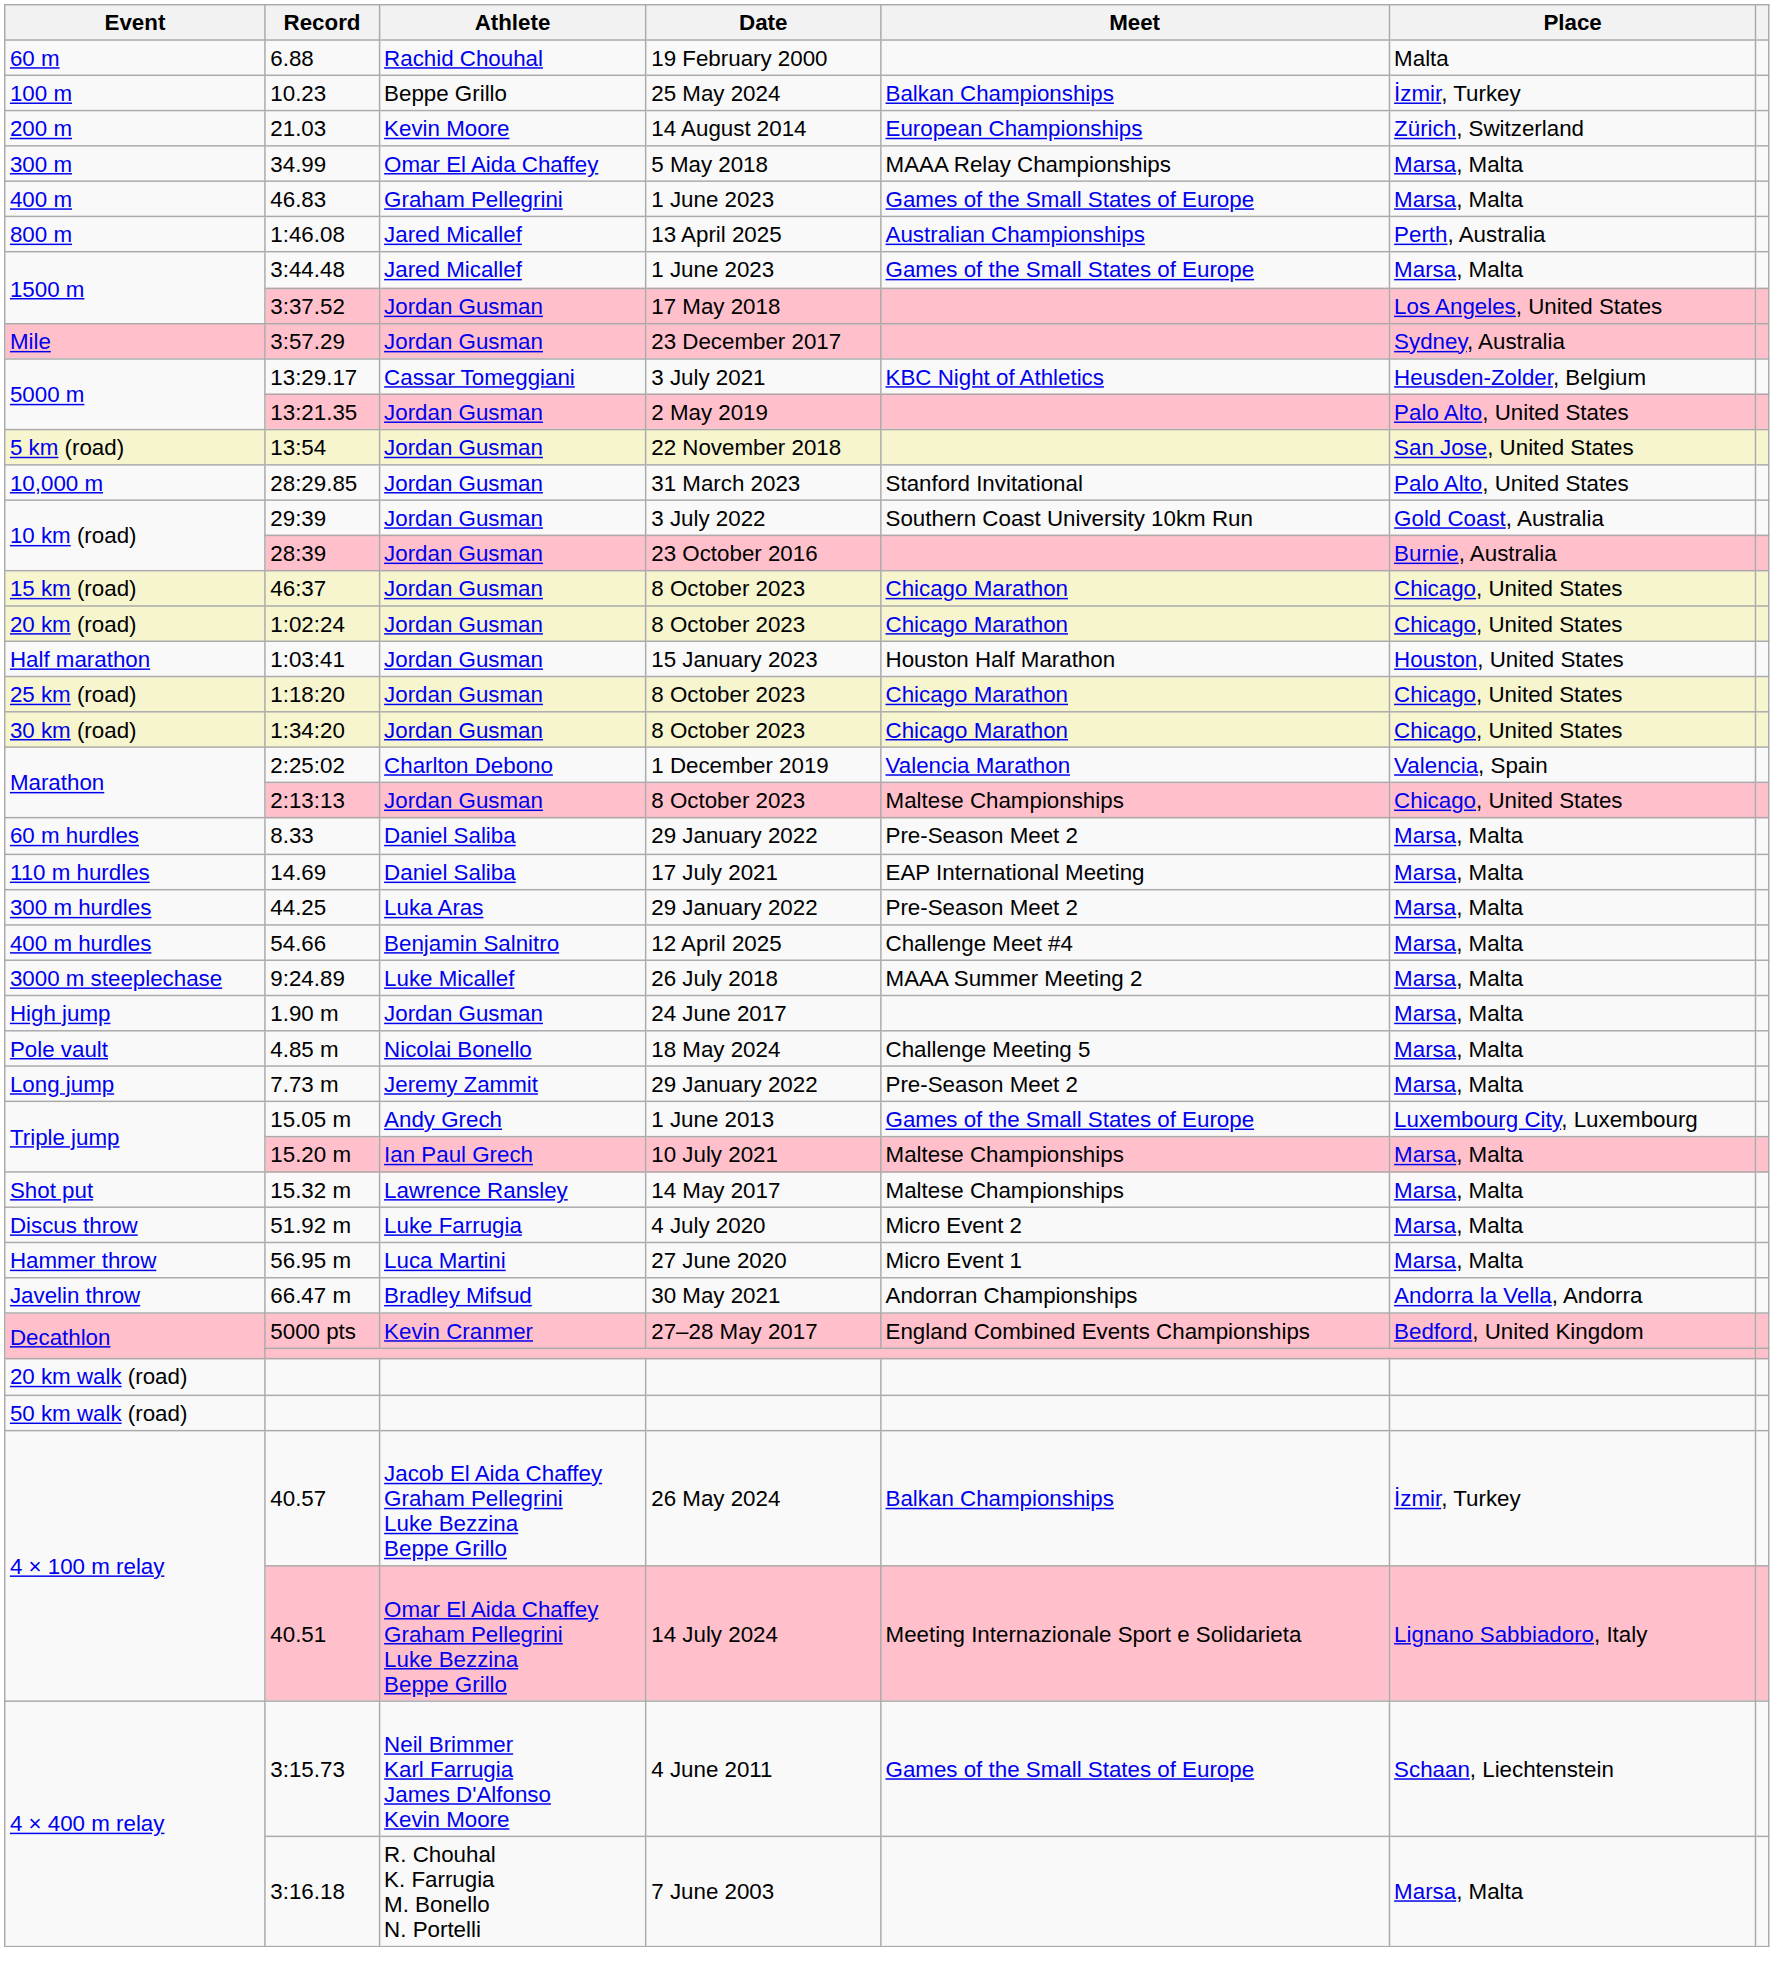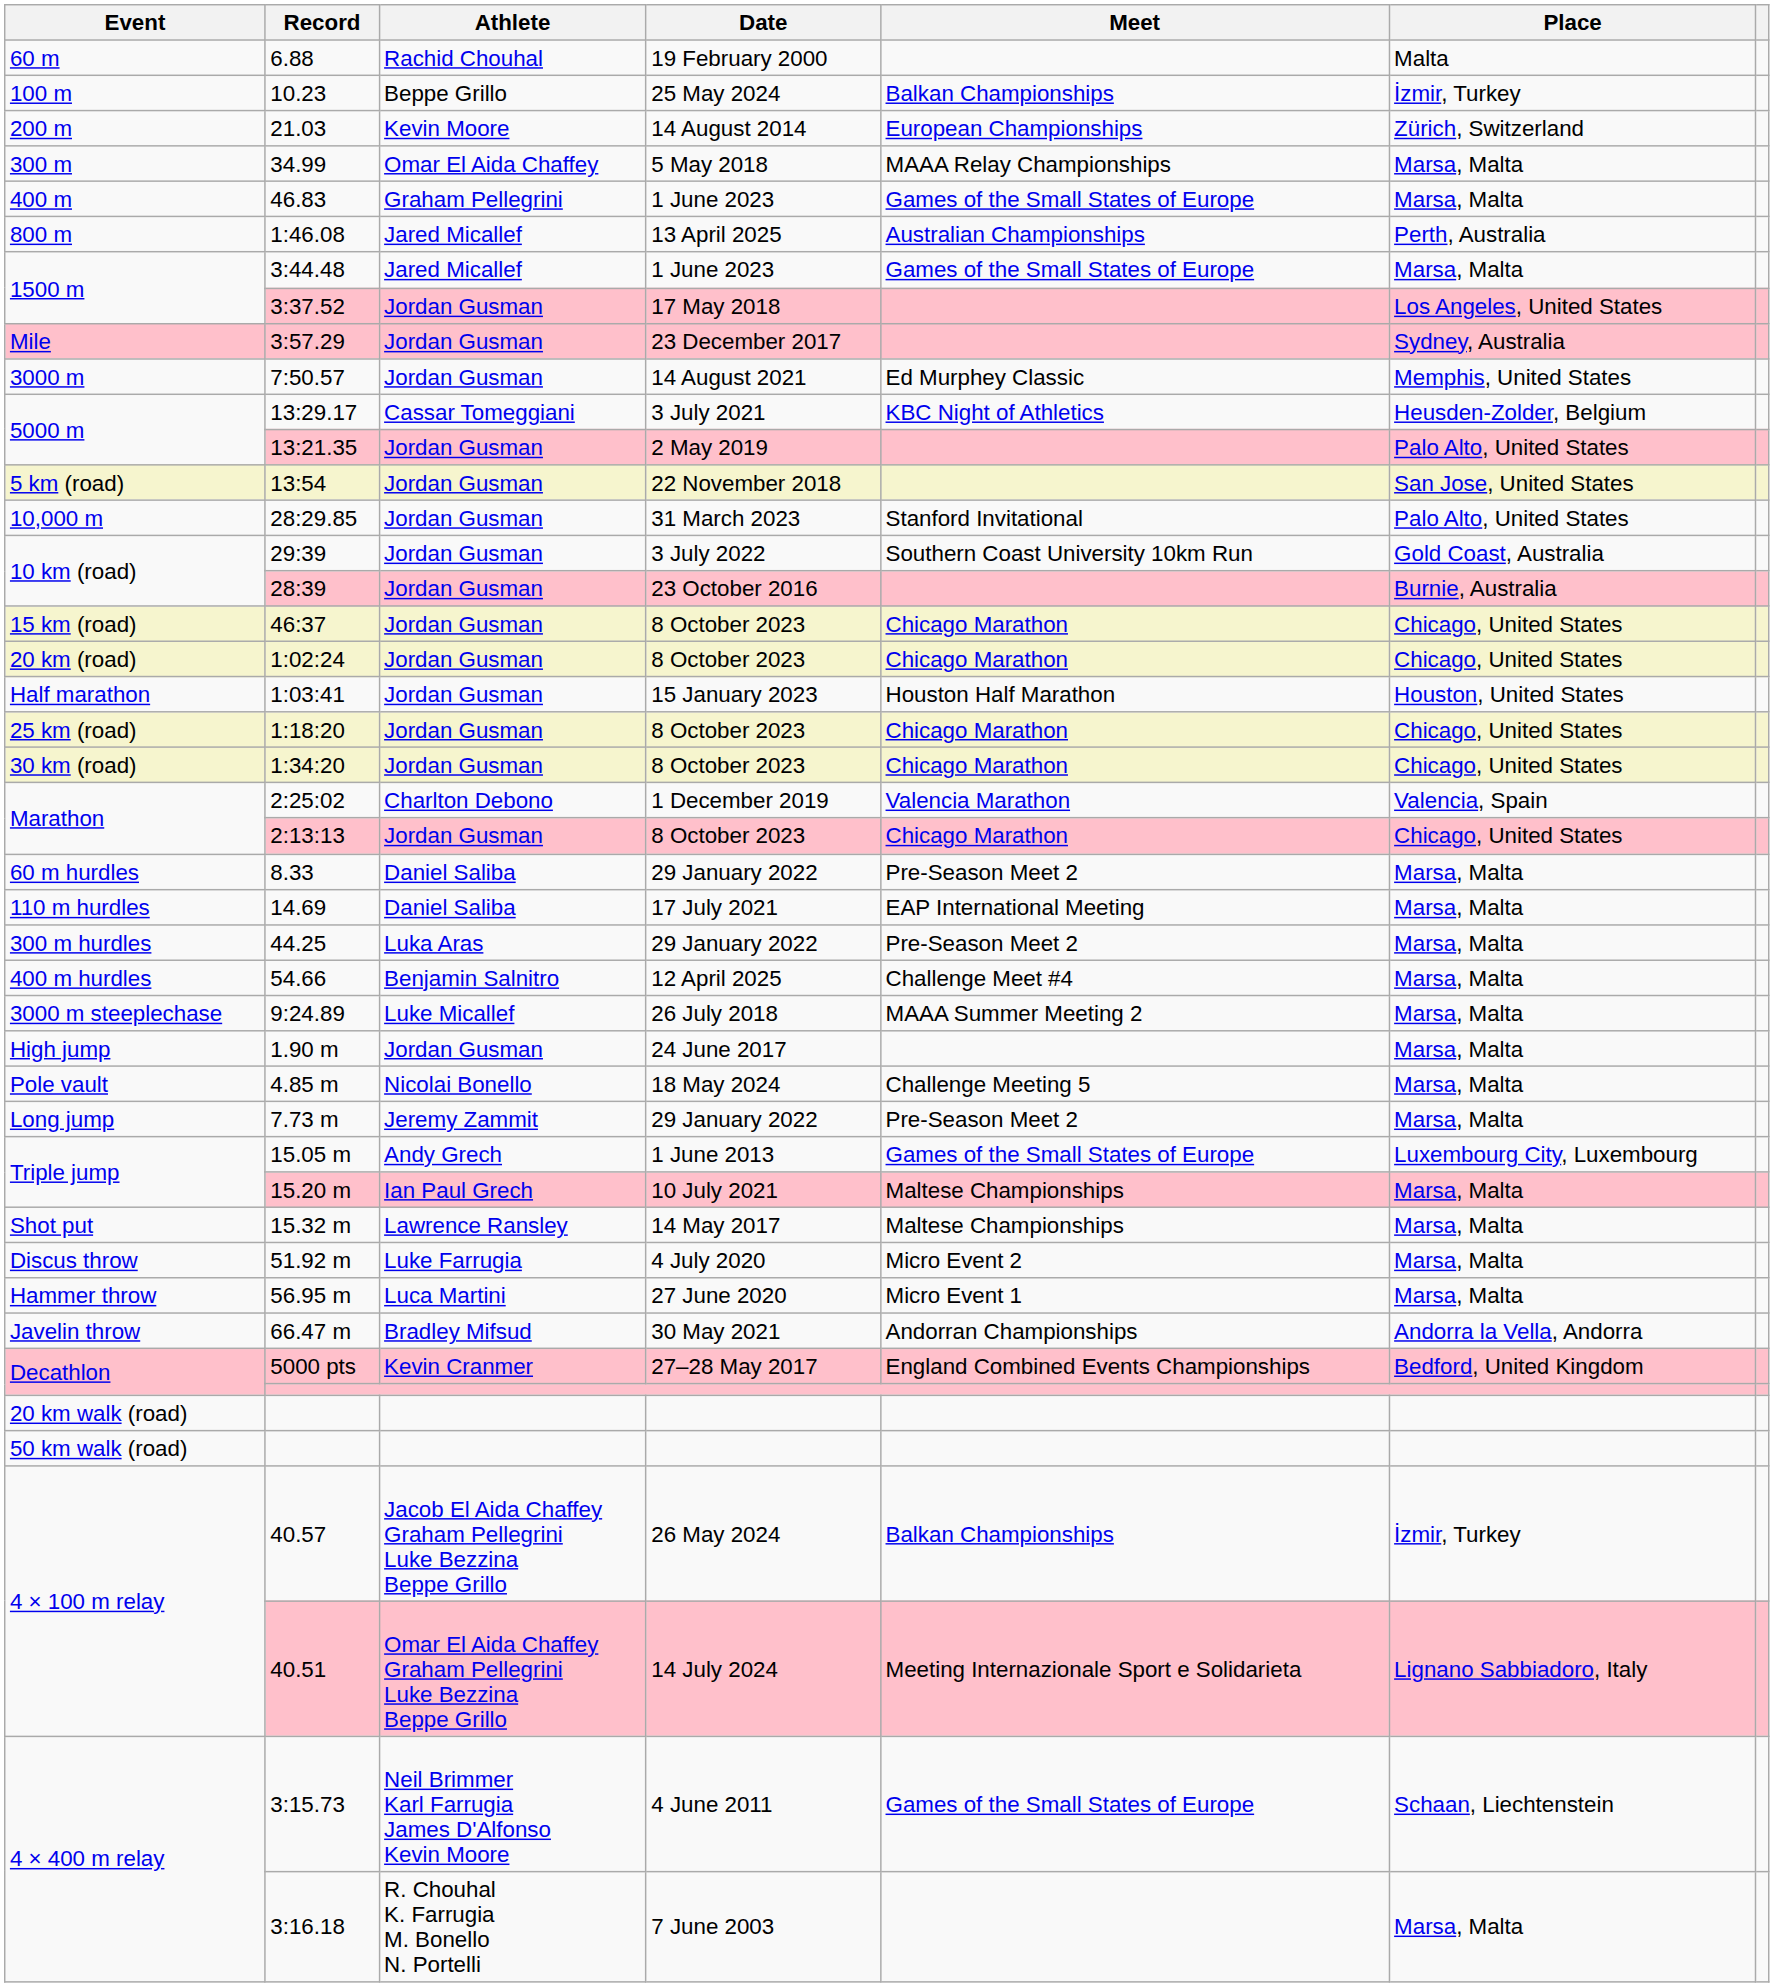+ row: 3000 m | 7:50.57 | Jordan Gusman | 14 August 2021 | Ed Murphey Classic | Memphis, United States
2:13:13 | Meet: Maltese Championships -> Chicago Marathon
